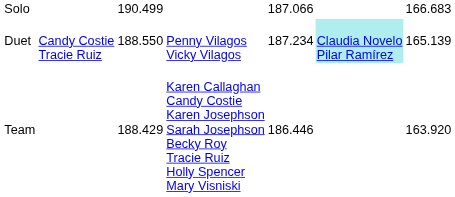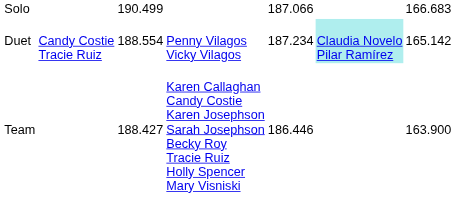Duet | column 3: 188.550 -> 188.554
Duet | column 7: 165.139 -> 165.142
Team | column 3: 188.429 -> 188.427
Team | column 7: 163.920 -> 163.900
